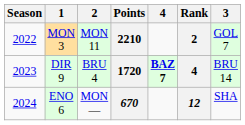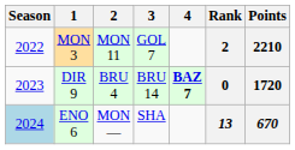columns swapped: 3 <-> Points
DIR 9 | Rank: 4 -> 0
ENO 6 | Season: no background -> lightblue background
ENO 6 | Rank: 12 -> 13
